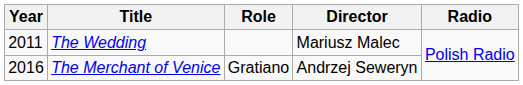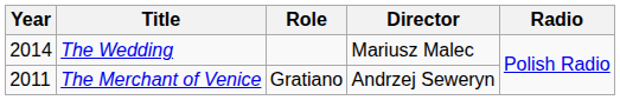The Wedding | Year: 2011 -> 2014
The Merchant of Venice | Year: 2016 -> 2011
